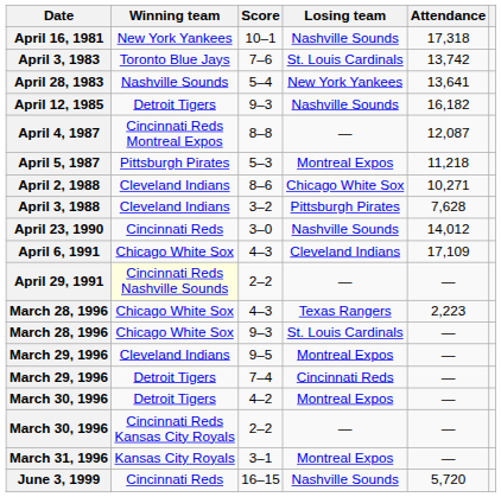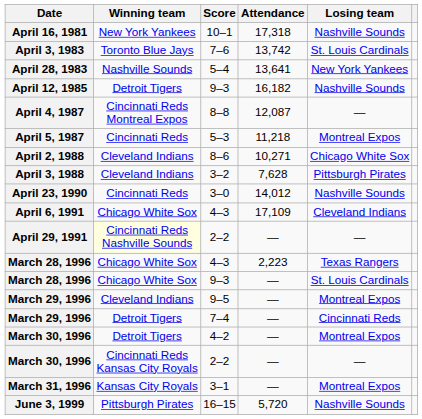columns swapped: Losing team <-> Attendance
April 5, 1987 | Winning team: Pittsburgh Pirates -> Cincinnati Reds
June 3, 1999 | Winning team: Cincinnati Reds -> Pittsburgh Pirates
